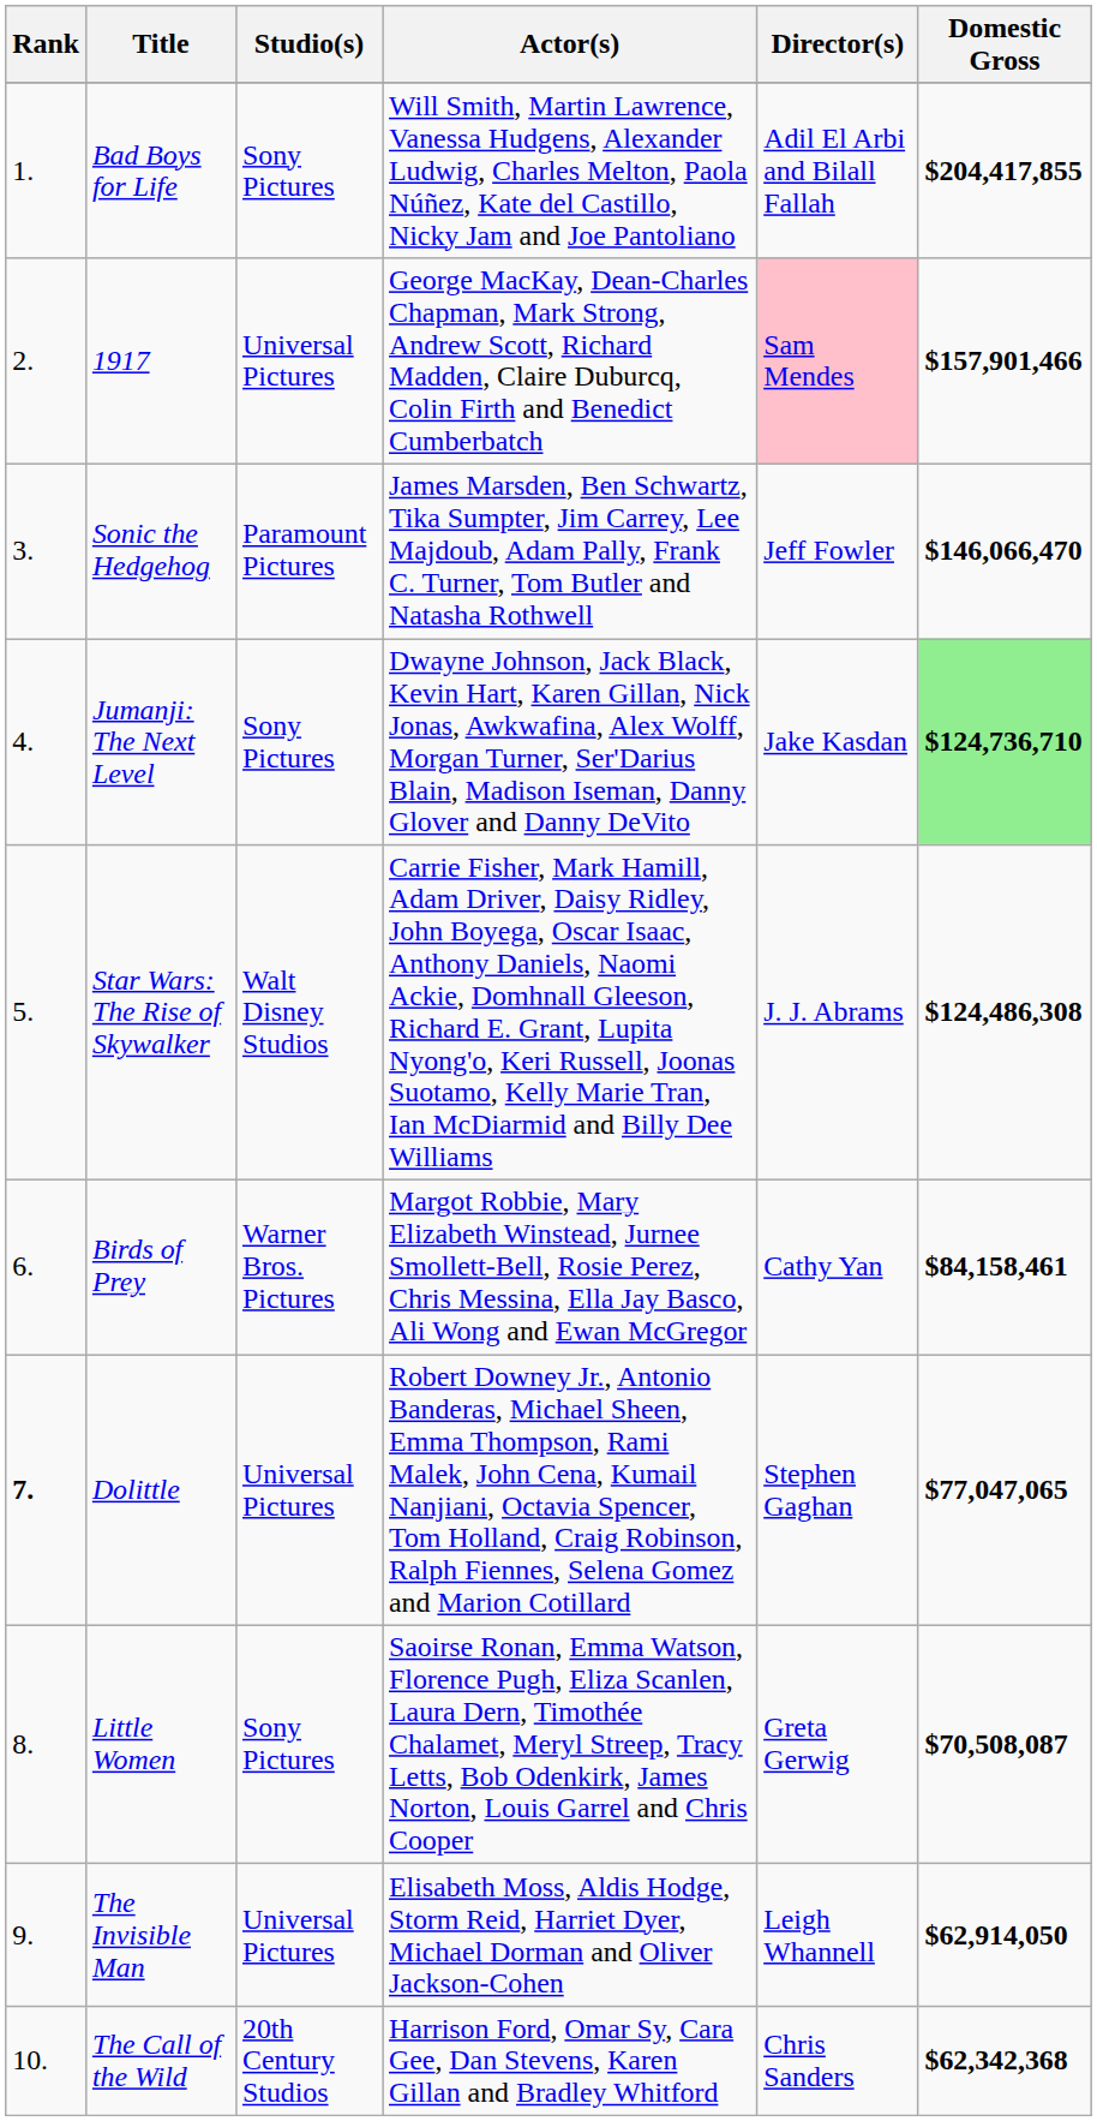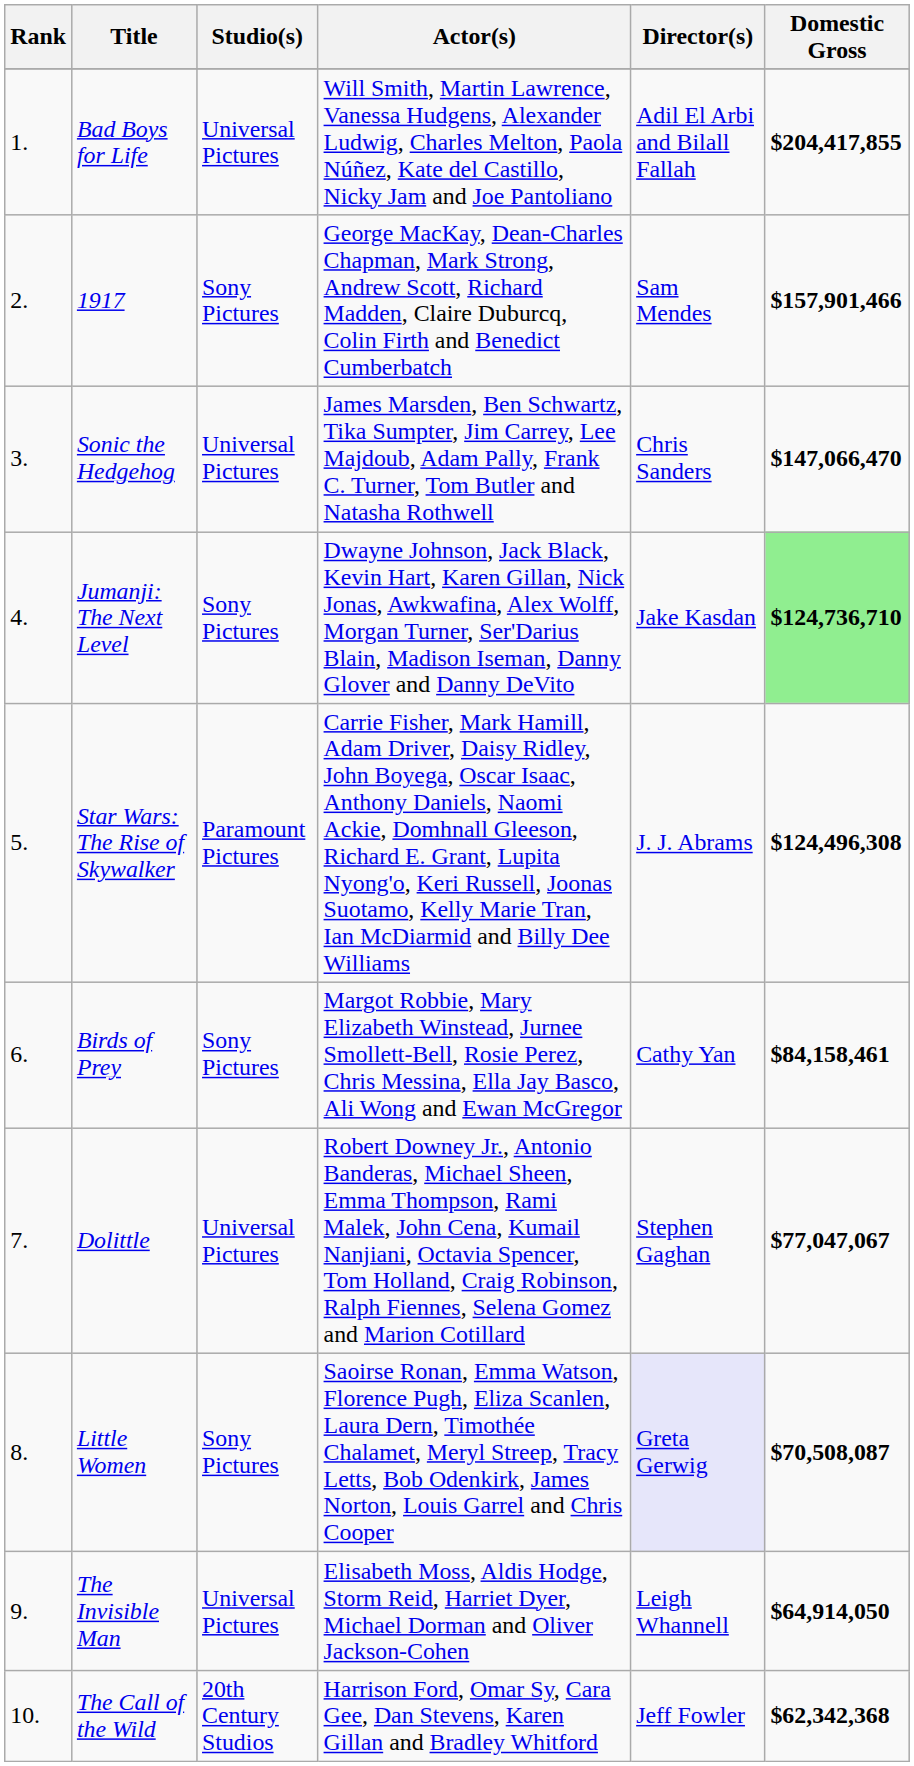Bad Boys for Life | Studio(s): Sony Pictures -> Universal Pictures
1917 | Studio(s): Universal Pictures -> Sony Pictures
1917 | Director(s): pink background -> no background
Sonic the Hedgehog | Studio(s): Paramount Pictures -> Universal Pictures
Sonic the Hedgehog | Director(s): Jeff Fowler -> Chris Sanders
Sonic the Hedgehog | Domestic Gross: $146,066,470 -> $147,066,470
Star Wars: The Rise of Skywalker | Studio(s): Walt Disney Studios -> Paramount Pictures
Star Wars: The Rise of Skywalker | Domestic Gross: $124,486,308 -> $124,496,308
Birds of Prey | Studio(s): Warner Bros. Pictures -> Sony Pictures
Dolittle | Rank: bold -> normal
Dolittle | Domestic Gross: $77,047,065 -> $77,047,067
Little Women | Director(s): no background -> lavender background
The Invisible Man | Domestic Gross: $62,914,050 -> $64,914,050
The Call of the Wild | Director(s): Chris Sanders -> Jeff Fowler
